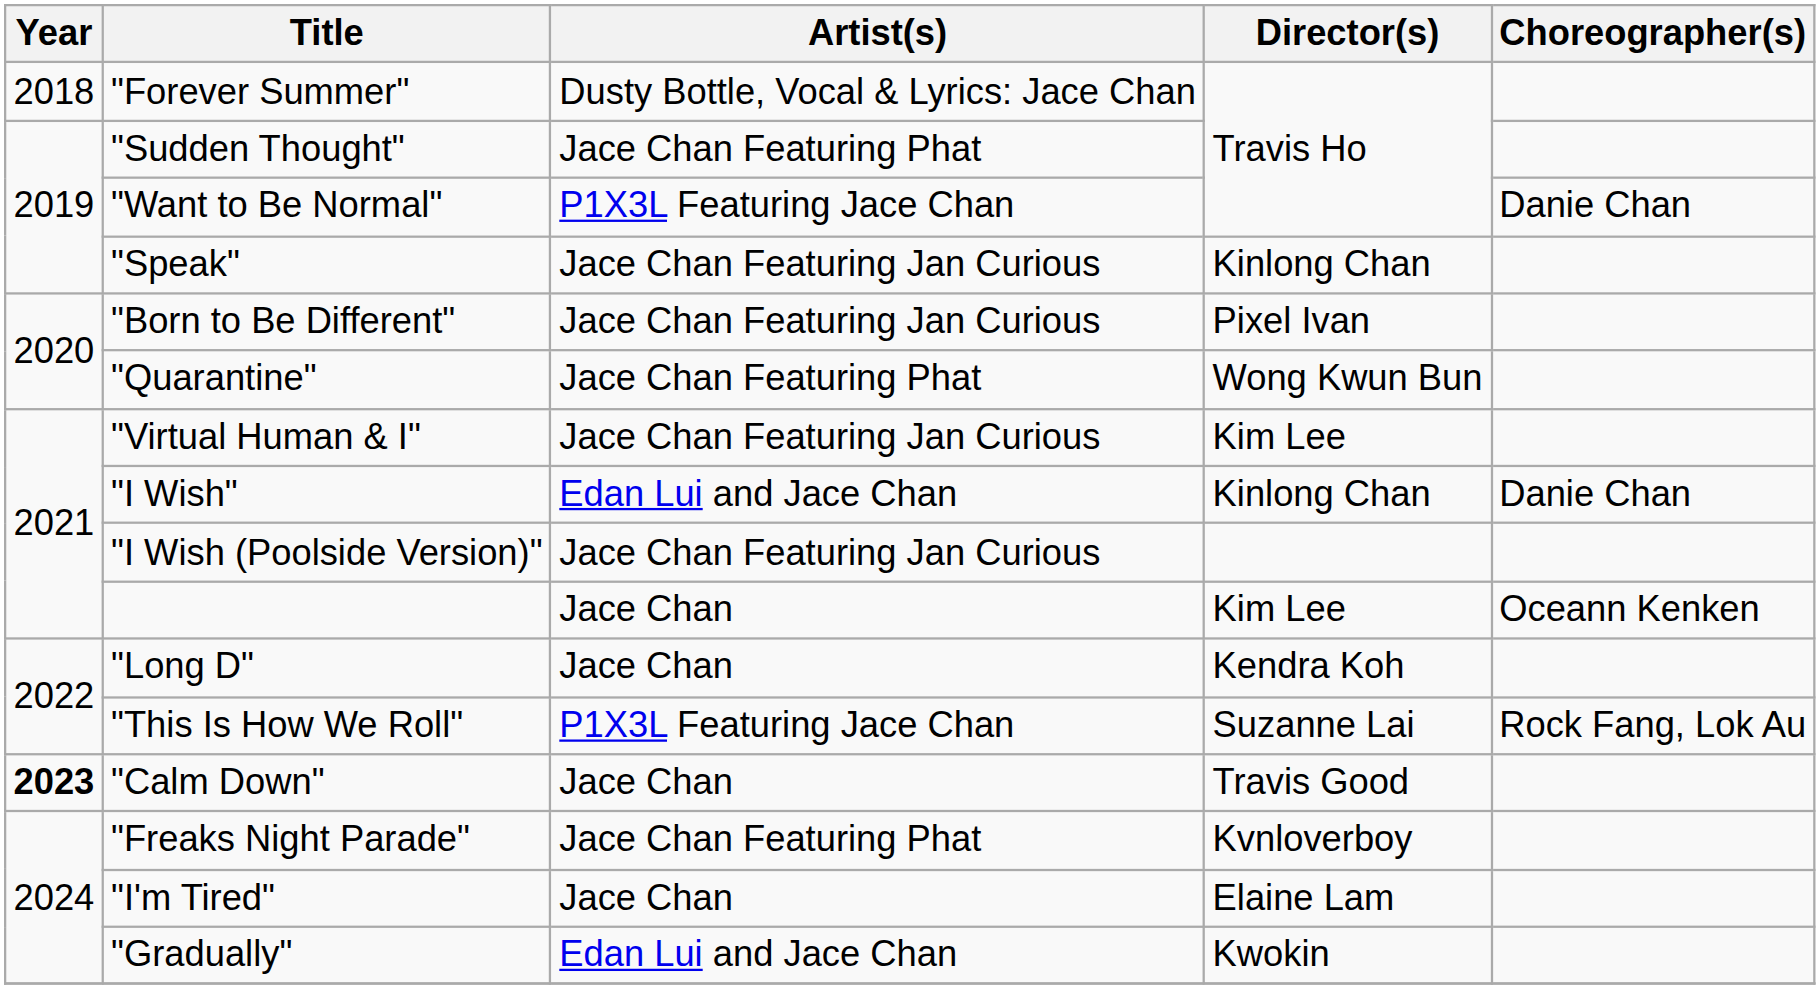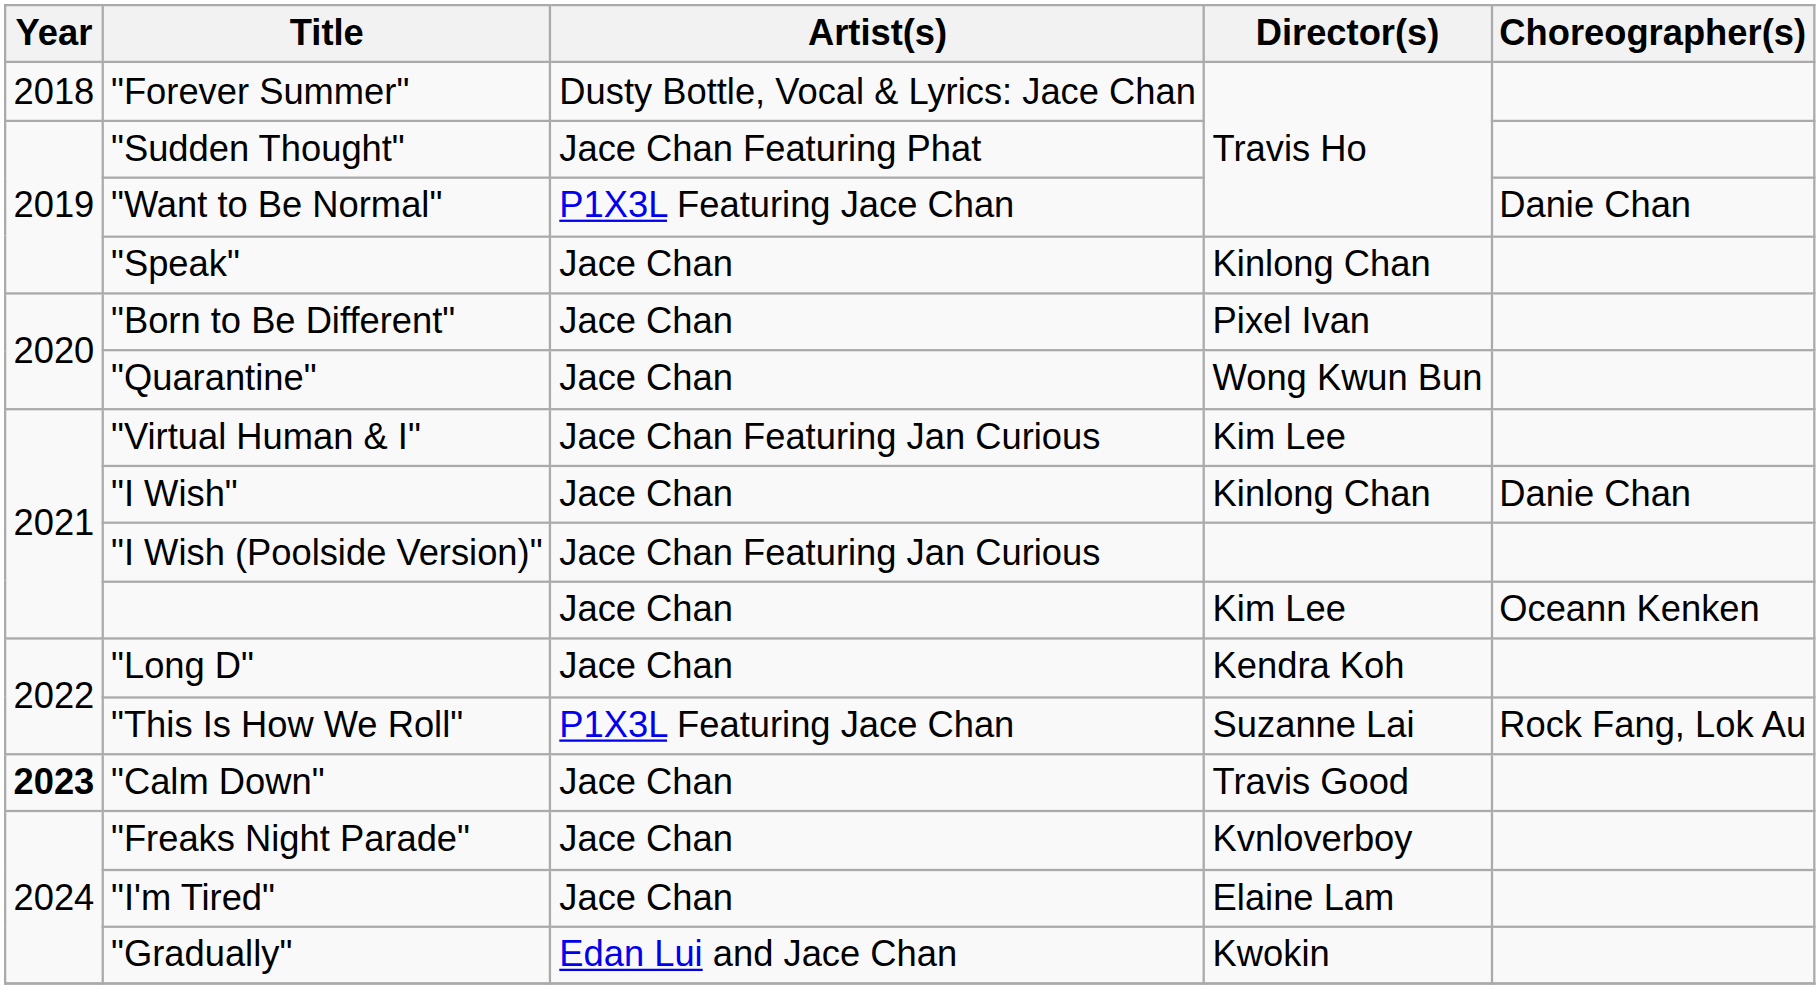"Speak" | Artist(s): Jace Chan Featuring Jan Curious -> Jace Chan
"Born to Be Different" | Artist(s): Jace Chan Featuring Jan Curious -> Jace Chan
"Quarantine" | Artist(s): Jace Chan Featuring Phat -> Jace Chan
"I Wish" | Artist(s): Edan Lui and Jace Chan -> Jace Chan
"Freaks Night Parade" | Artist(s): Jace Chan Featuring Phat -> Jace Chan
